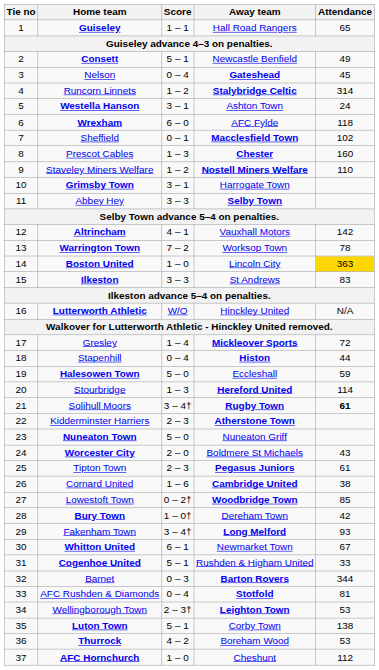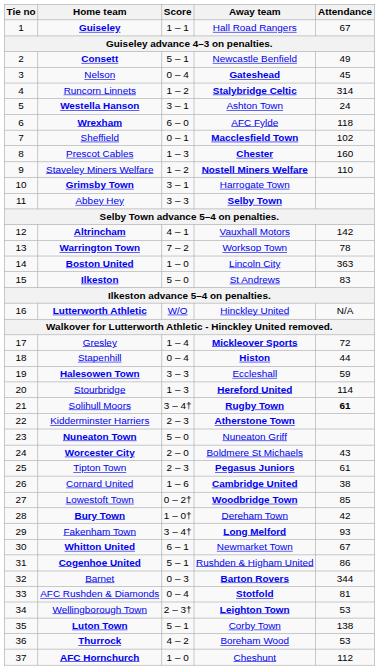Guiseley | Attendance: 65 -> 67
Boston United | Attendance: gold background -> no background
Ilkeston | Score: 3 – 3 -> 5 – 0
Halesowen Town | Score: 5 – 0 -> 3 – 3
Cogenhoe United | Attendance: 33 -> 86
